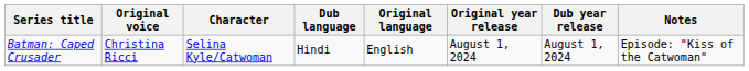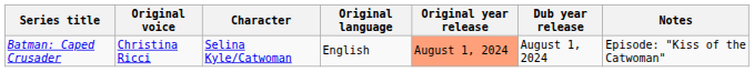- column: Dub language | Hindi
Batman: Caped Crusader | Original year release: no background -> lightsalmon background
